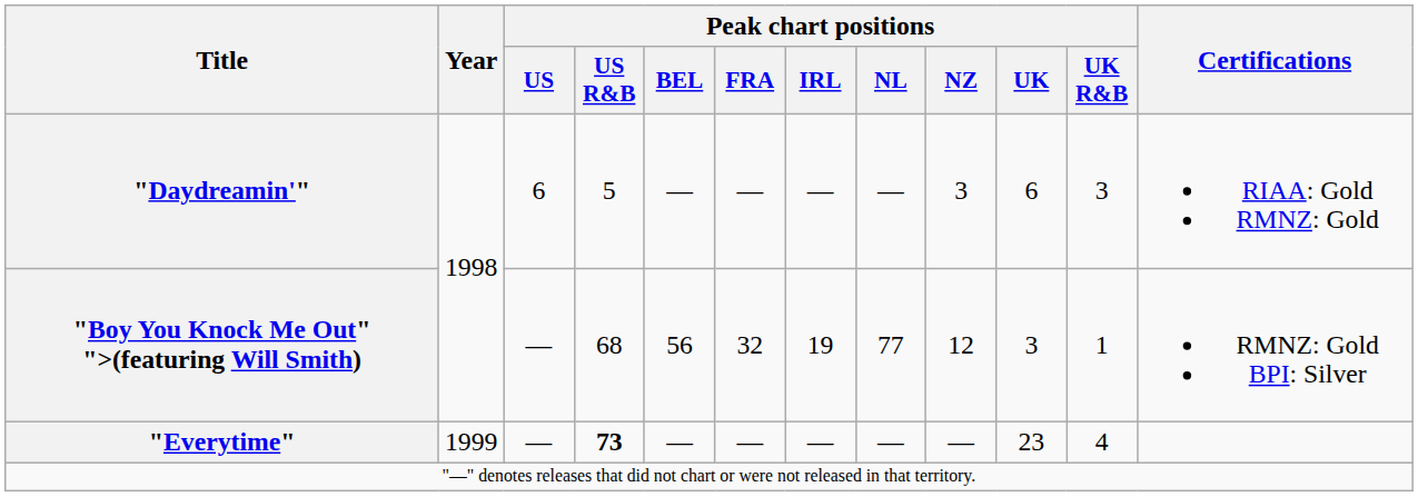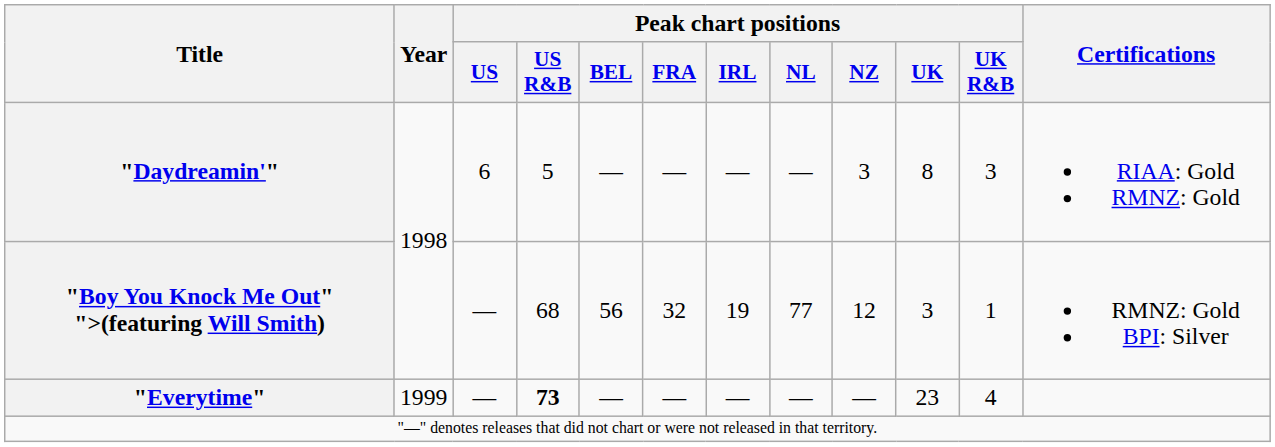"Daydreamin'" | Peak chart positions / UK: 6 -> 8
